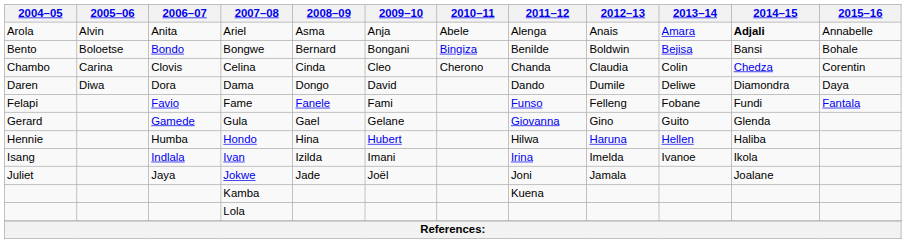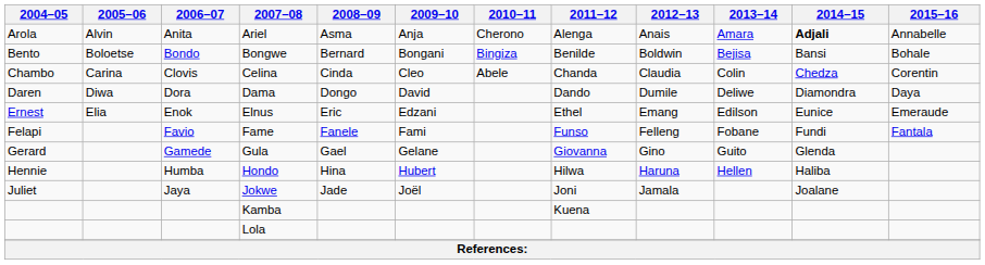Ariel | 2010–11: Abele -> Cherono
Celina | 2010–11: Cherono -> Abele
+ row: Ernest | Elia | Enok | Elnus | Eric | Edzani | Ethel | Emang | Edilson | Eunice | Emeraude
- row: Isang | Indlala | Ivan | Izilda | Imani | Irina | Imelda | Ivanoe | Ikola
